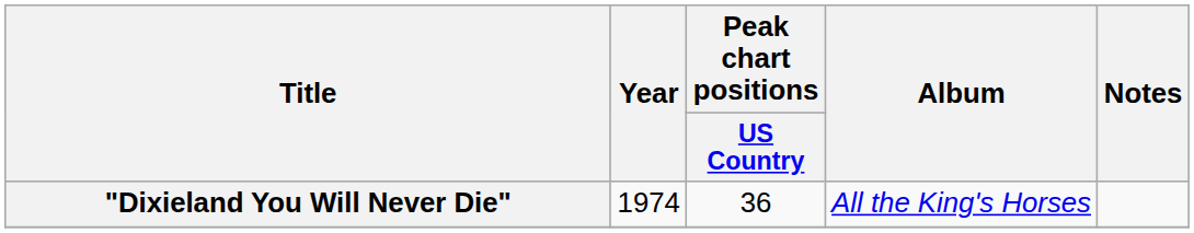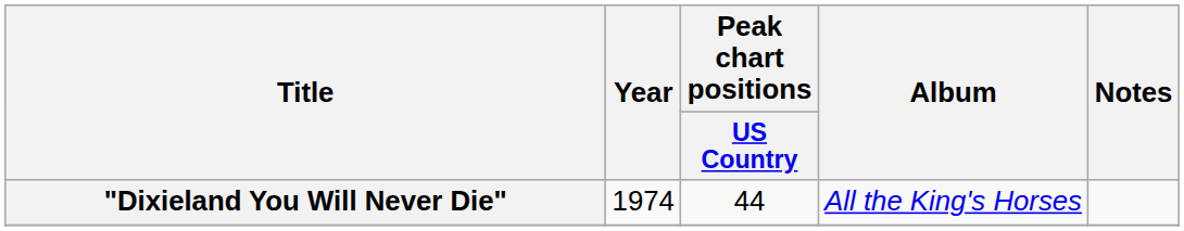"Dixieland You Will Never Die" | Peak chart positions / US Country: 36 -> 44
